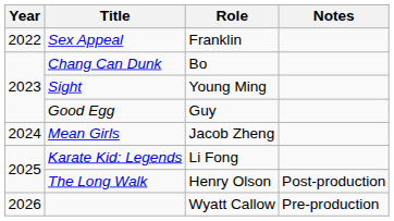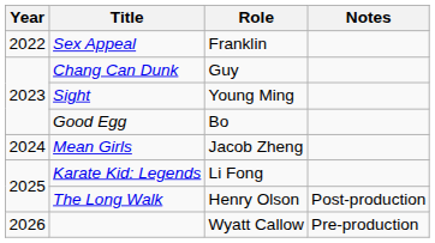Chang Can Dunk | Role: Bo -> Guy
Good Egg | Role: Guy -> Bo
